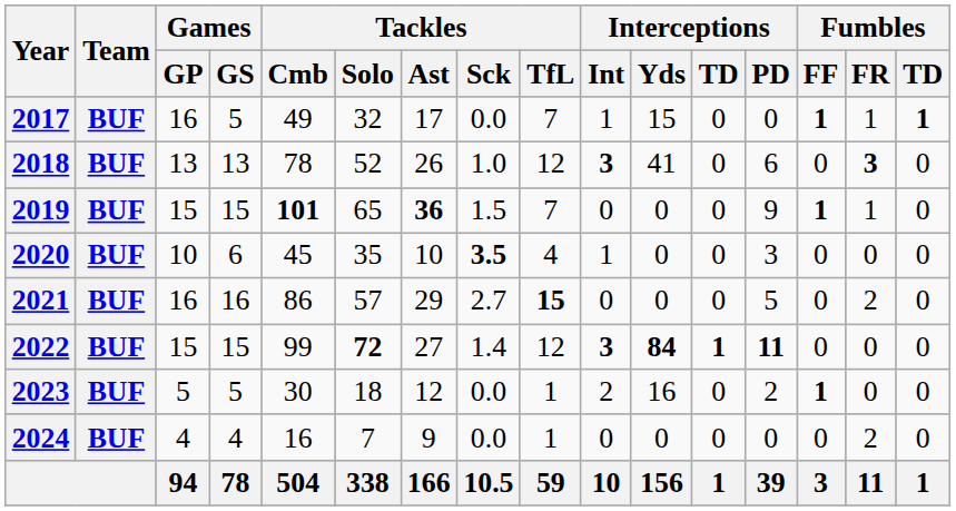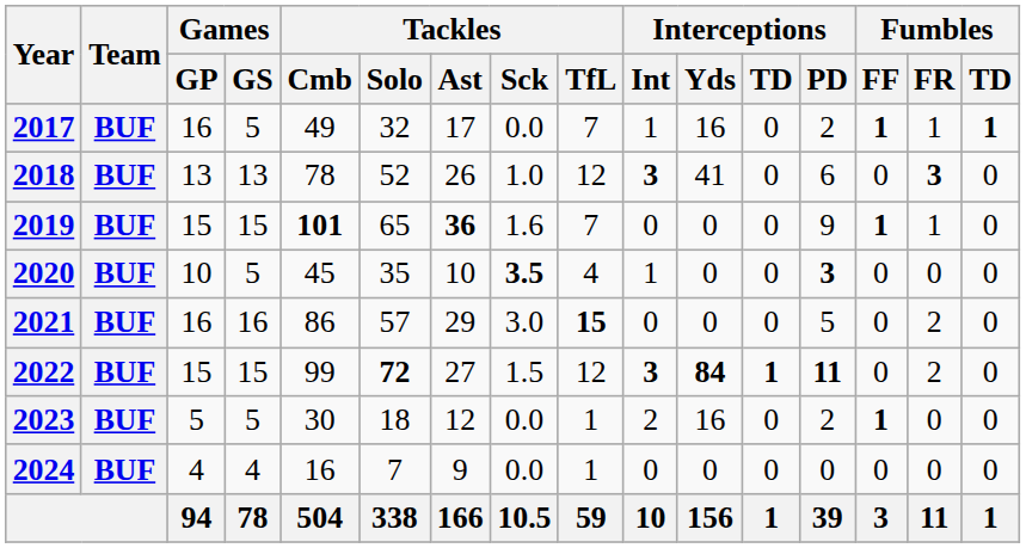2017 | Interceptions / Yds: 15 -> 16
2017 | Interceptions / PD: 0 -> 2
2019 | Tackles / Sck: 1.5 -> 1.6
2020 | Games / GS: 6 -> 5
2020 | Interceptions / PD: normal -> bold
2021 | Tackles / Sck: 2.7 -> 3.0
2022 | Tackles / Sck: 1.4 -> 1.5
2022 | Fumbles / FR: 0 -> 2
2024 | Fumbles / FR: 2 -> 0
